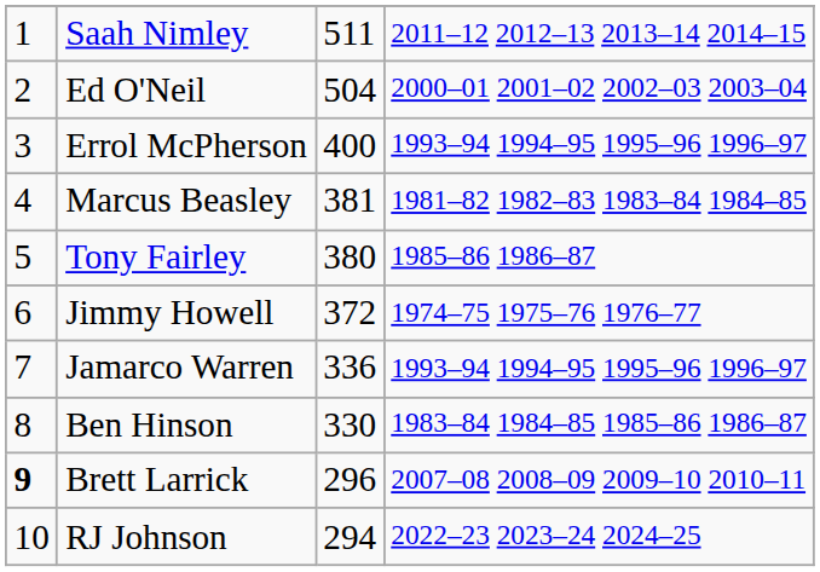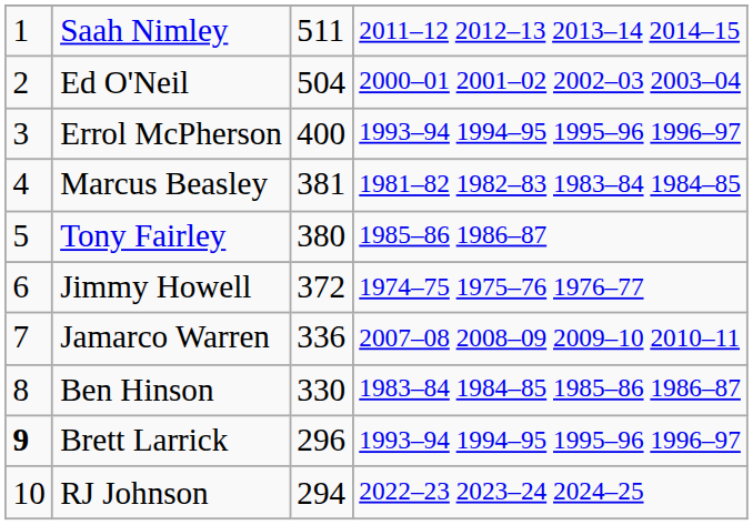Jamarco Warren | column 4: 1993–94 1994–95 1995–96 1996–97 -> 2007–08 2008–09 2009–10 2010–11
Brett Larrick | column 4: 2007–08 2008–09 2009–10 2010–11 -> 1993–94 1994–95 1995–96 1996–97
